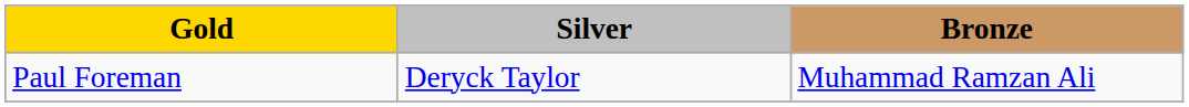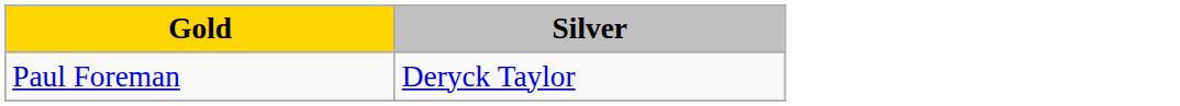- column: Bronze | Muhammad Ramzan Ali
